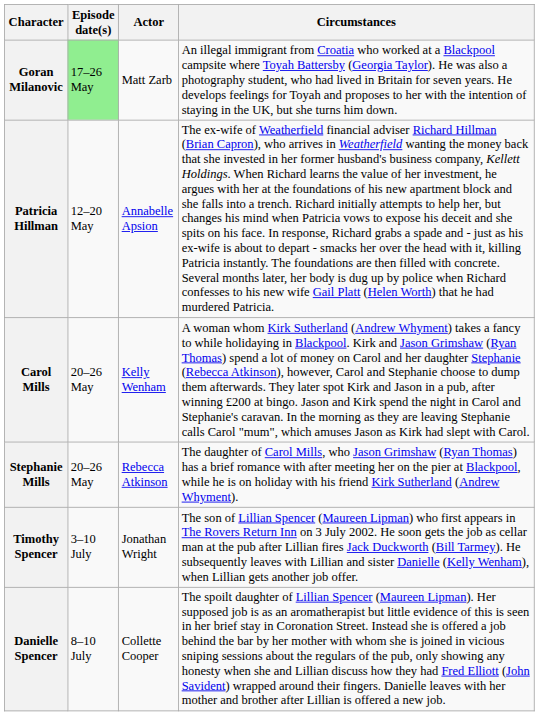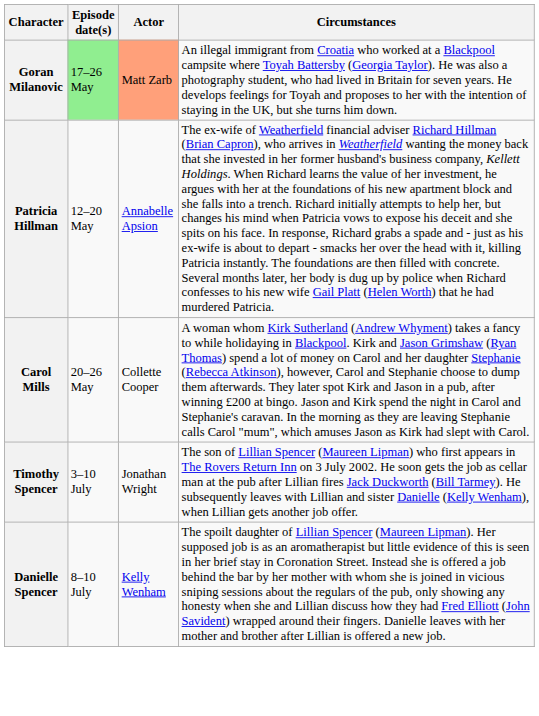Goran Milanovic | Actor: no background -> lightsalmon background
Carol Mills | Actor: Kelly Wenham -> Collette Cooper
- row: Stephanie Mills | 20–26 May | Rebecca Atkinson | The daughter of Carol Mills, who Jason Grimshaw (Ryan Thomas) has a brief romance with after meeting her on the pier at Blackpool, while he is on holiday with his friend Kirk Sutherland (Andrew Whyment).
Danielle Spencer | Actor: Collette Cooper -> Kelly Wenham
